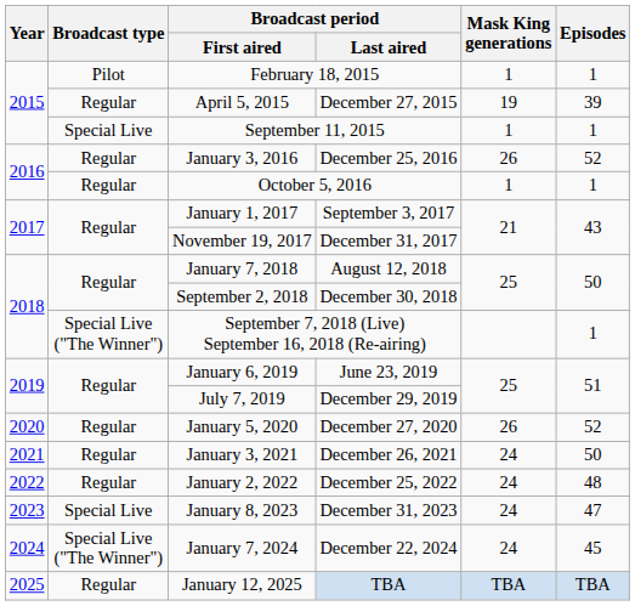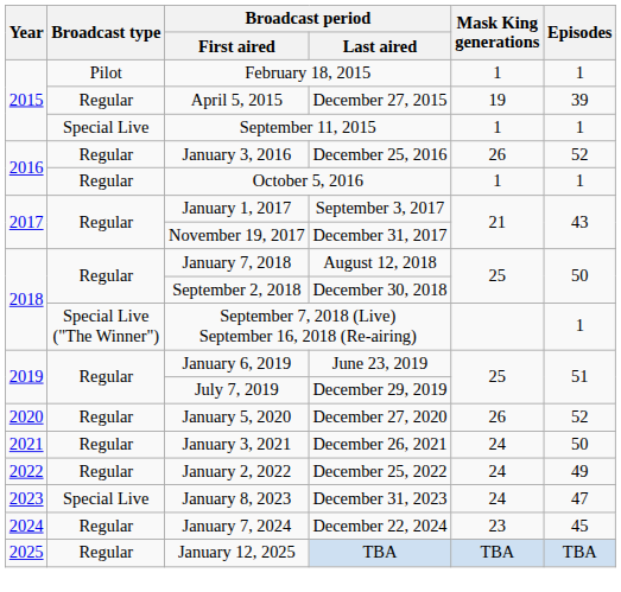January 2, 2022 | Episodes: 48 -> 49
January 7, 2024 | Broadcast type: Special Live ("The Winner") -> Regular
January 7, 2024 | Mask King generations: 24 -> 23
